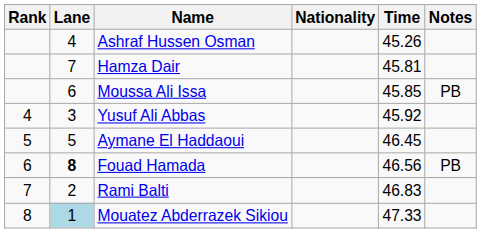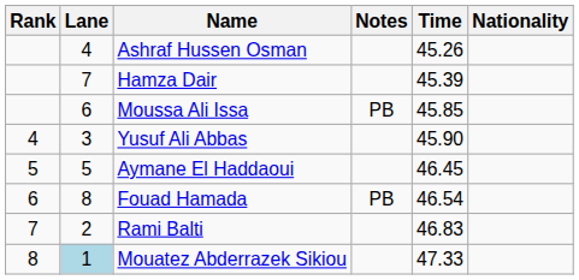columns swapped: Nationality <-> Notes
Hamza Dair | Time: 45.81 -> 45.39
Yusuf Ali Abbas | Time: 45.92 -> 45.90
Fouad Hamada | Lane: bold -> normal
Fouad Hamada | Time: 46.56 -> 46.54
